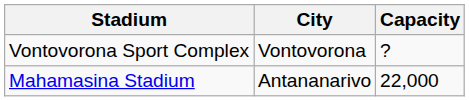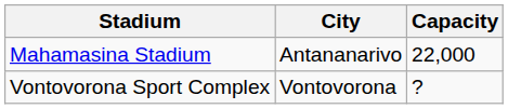rows swapped: Mahamasina Stadium <-> Vontovorona Sport Complex
